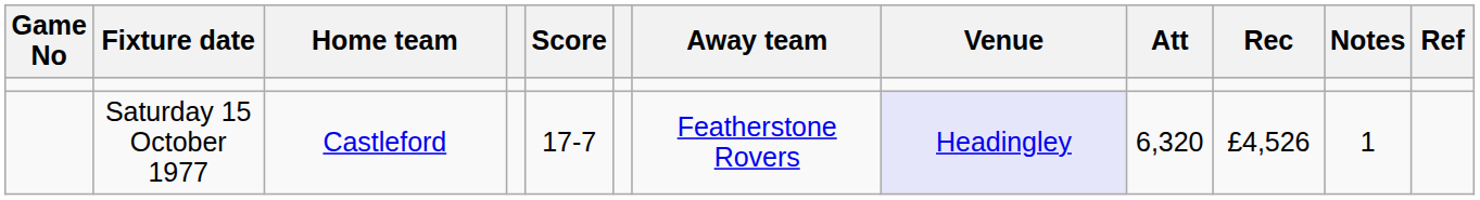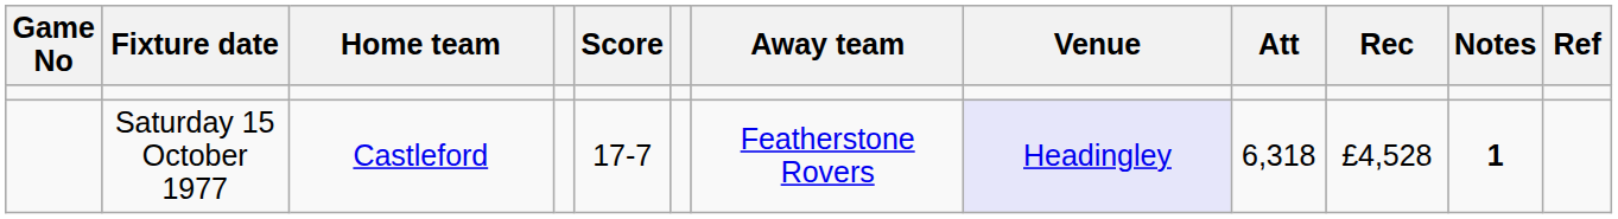Saturday 15 October 1977 | Att: 6,320 -> 6,318
Saturday 15 October 1977 | Rec: £4,526 -> £4,528
Saturday 15 October 1977 | Notes: normal -> bold
